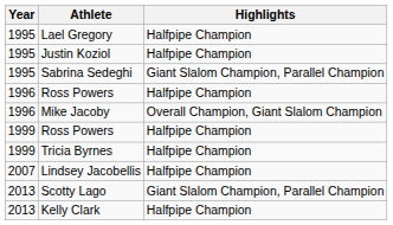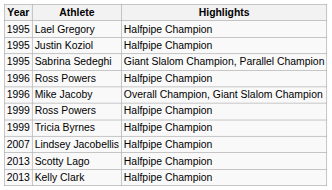Scotty Lago | Highlights: Giant Slalom Champion, Parallel Champion -> Halfpipe Champion
